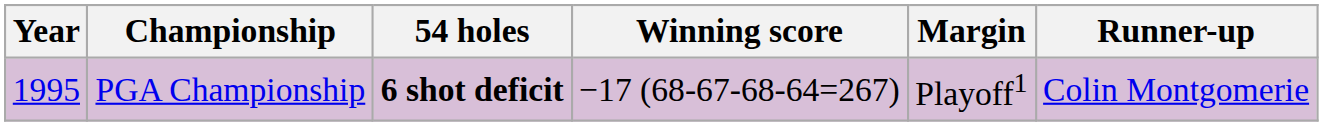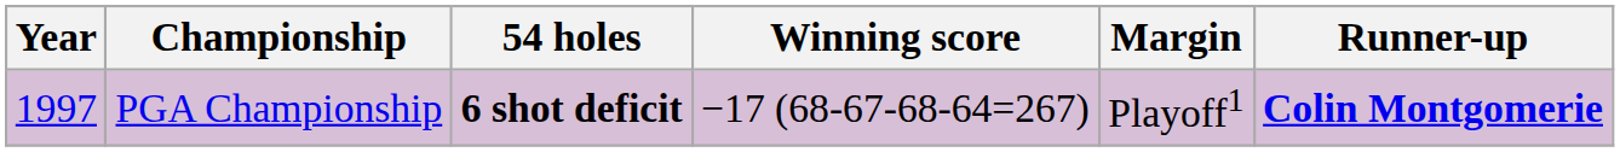PGA Championship | Year: 1995 -> 1997
PGA Championship | Runner-up: normal -> bold
